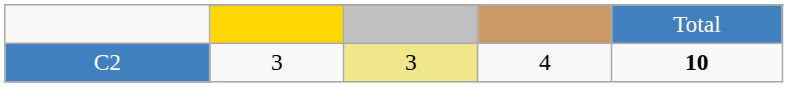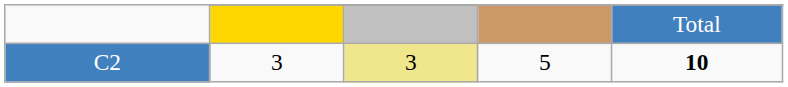C2 | column 4: 4 -> 5
